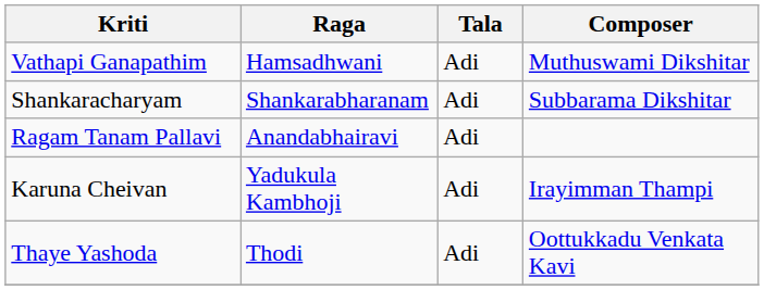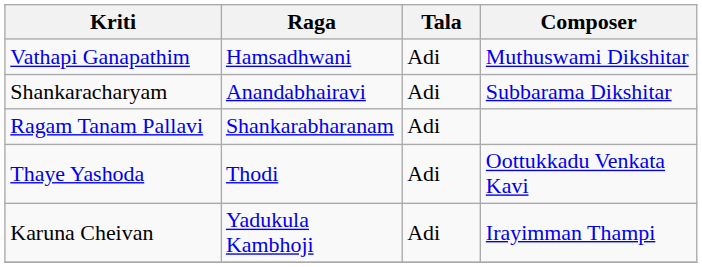Shankaracharyam | Raga: Shankarabharanam -> Anandabhairavi
Ragam Tanam Pallavi | Raga: Anandabhairavi -> Shankarabharanam
rows swapped: Thaye Yashoda <-> Karuna Cheivan
